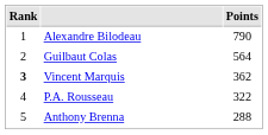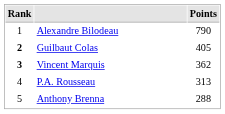Guilbaut Colas | Rank: normal -> bold
Guilbaut Colas | Points: 564 -> 405
P.A. Rousseau | Points: 322 -> 313
